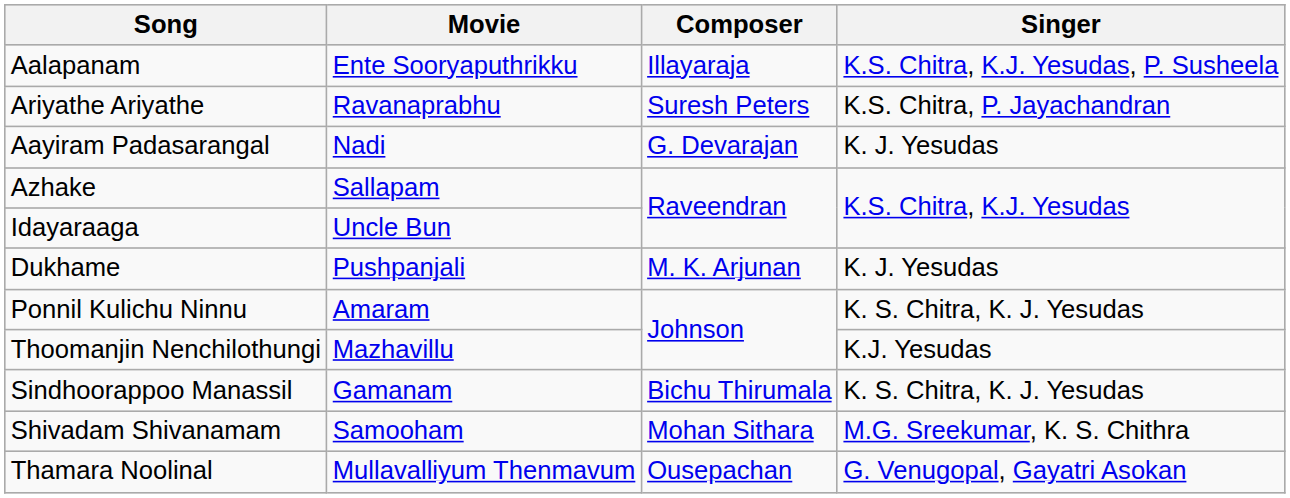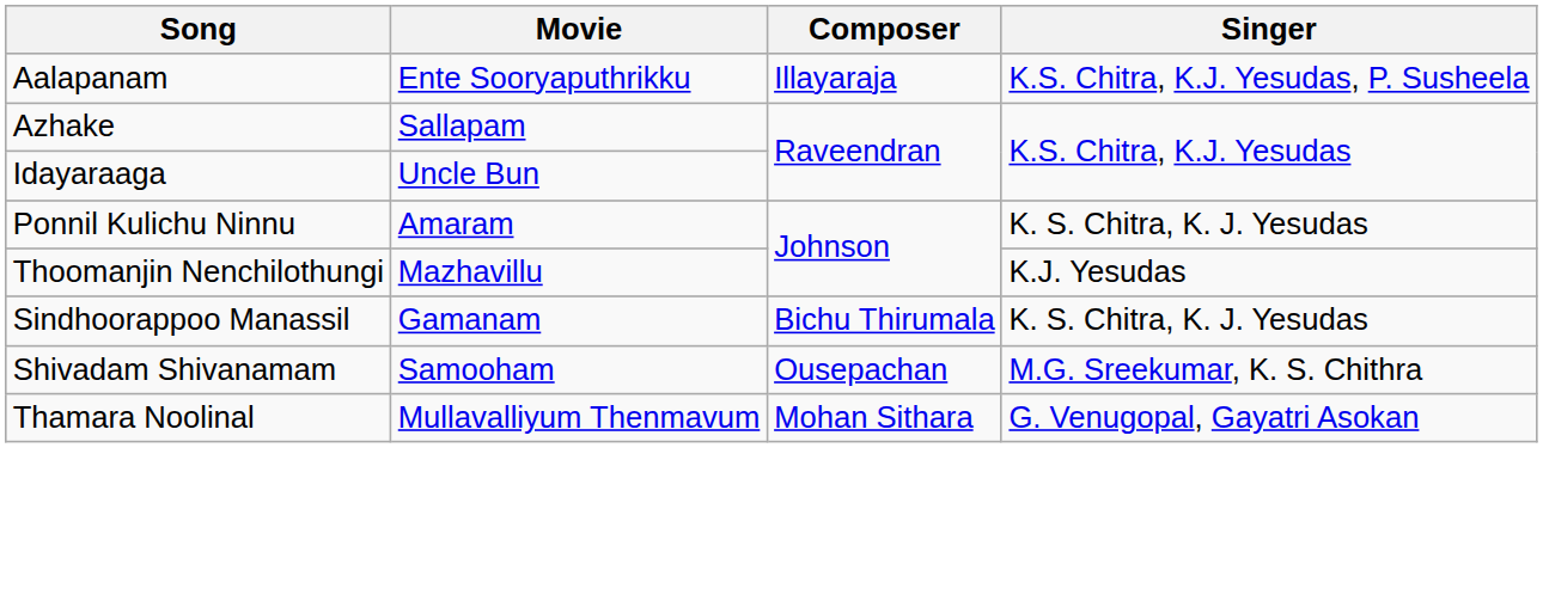- row: Ariyathe Ariyathe | Ravanaprabhu | Suresh Peters | K.S. Chitra, P. Jayachandran
- row: Aayiram Padasarangal | Nadi | G. Devarajan | K. J. Yesudas
- row: Dukhame | Pushpanjali | M. K. Arjunan | K. J. Yesudas
Shivadam Shivanamam | Composer: Mohan Sithara -> Ousepachan
Thamara Noolinal | Composer: Ousepachan -> Mohan Sithara
